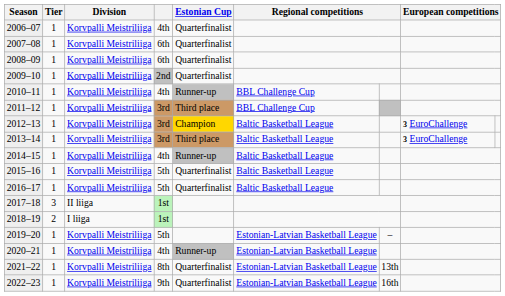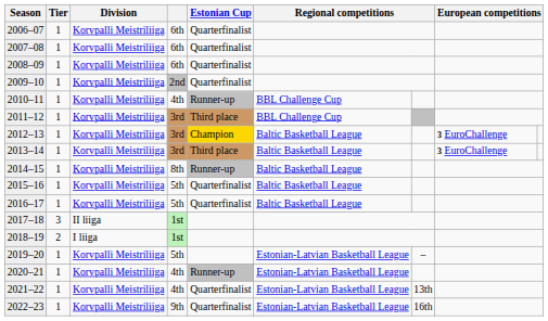2006–07 | column 4: 4th -> 6th
2014–15 | column 4: 4th -> 8th
2021–22 | column 4: 8th -> 4th
